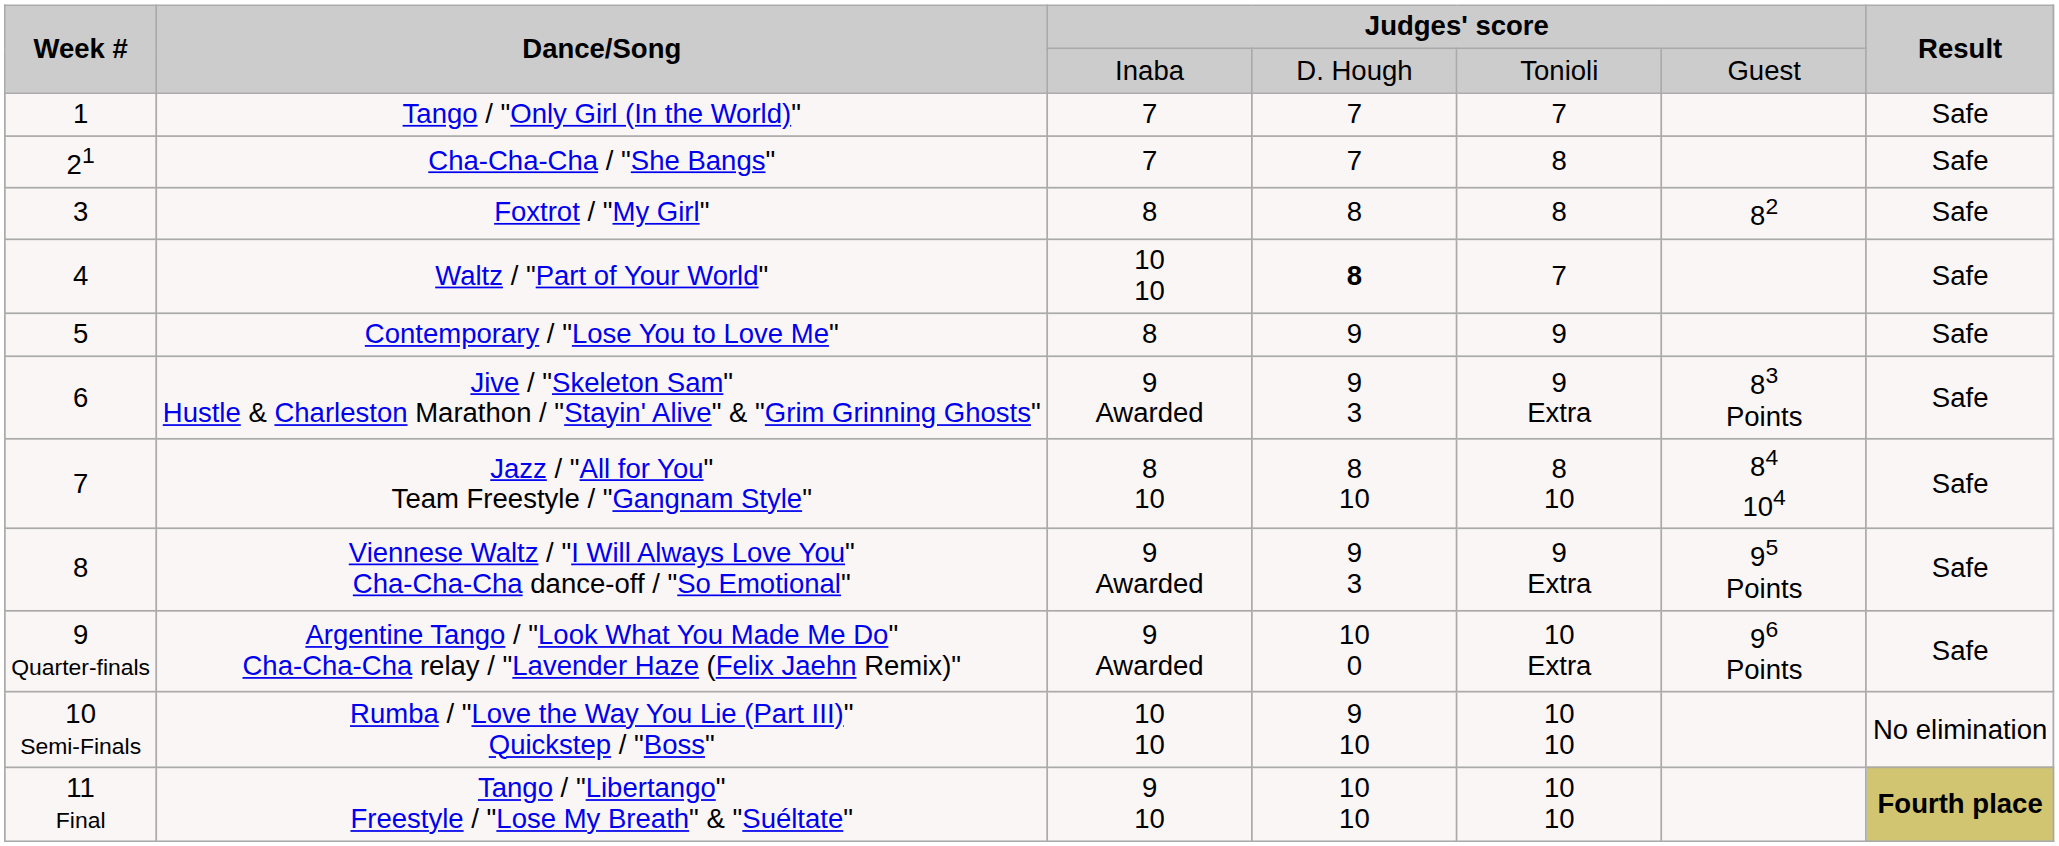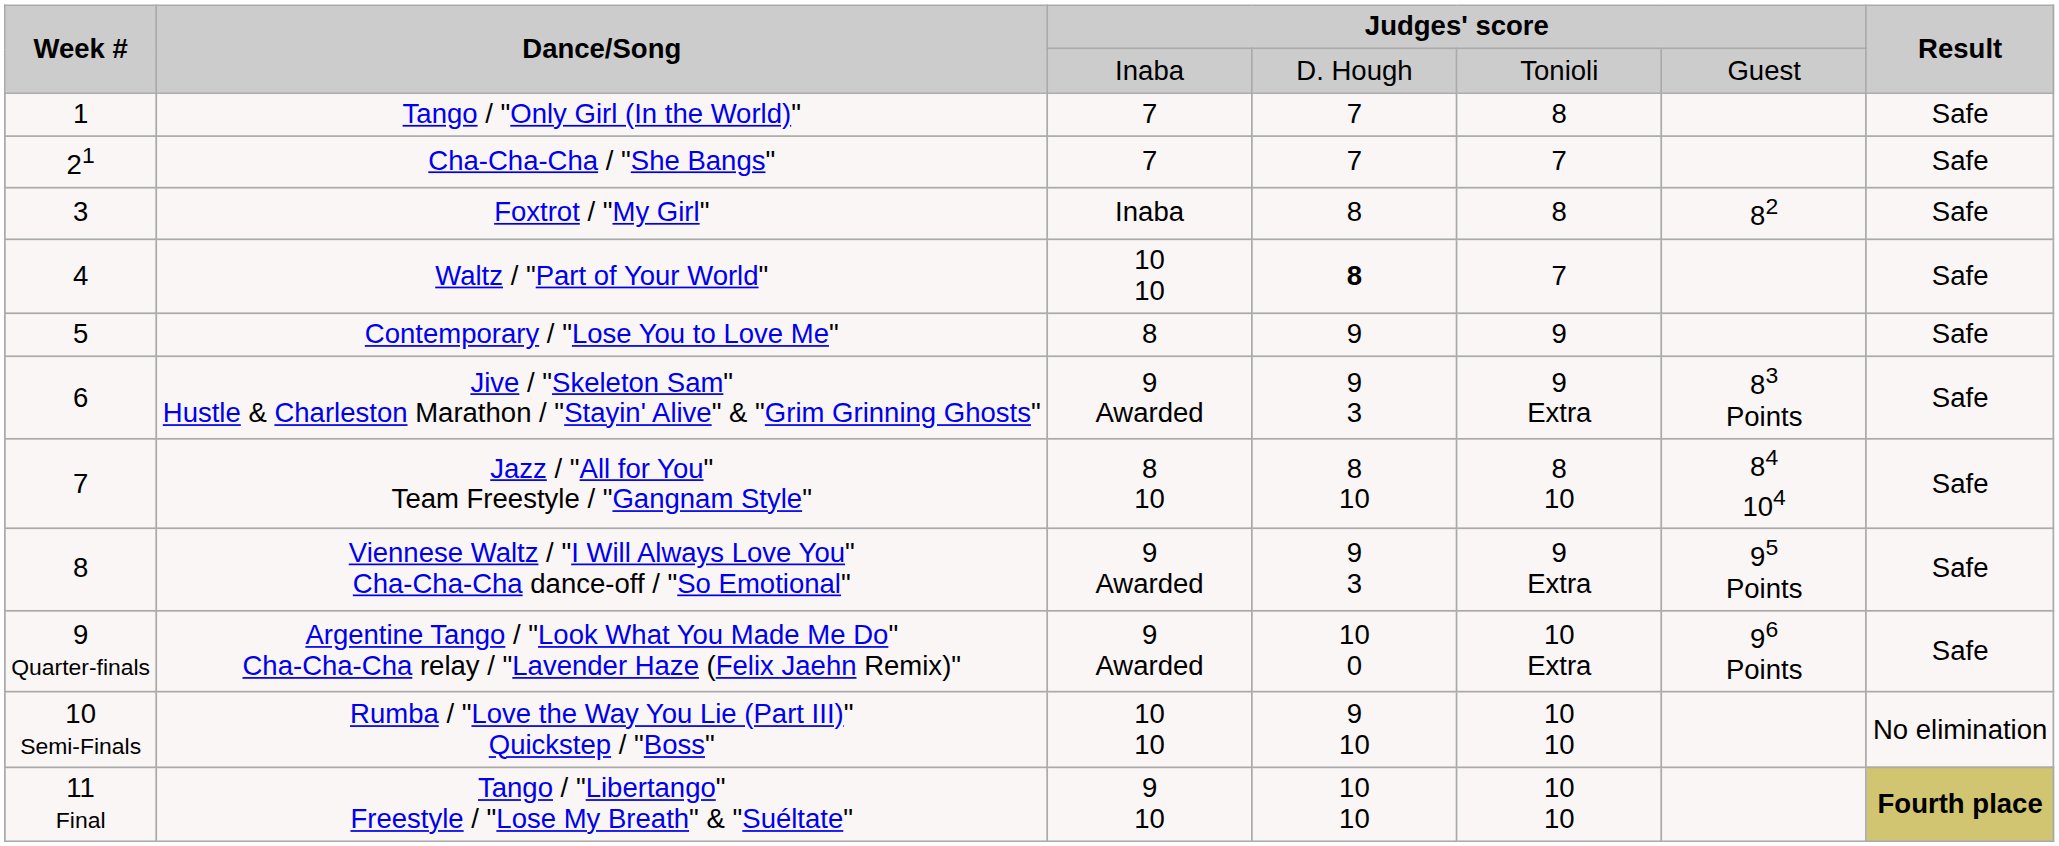Tango / "Only Girl (In the World)" | column 5: 7 -> 8
Cha-Cha-Cha / "She Bangs" | column 5: 8 -> 7
Foxtrot / "My Girl" | column 3: 8 -> Inaba
